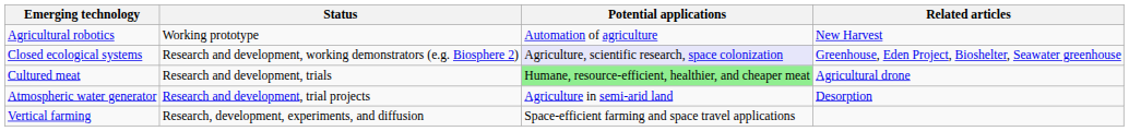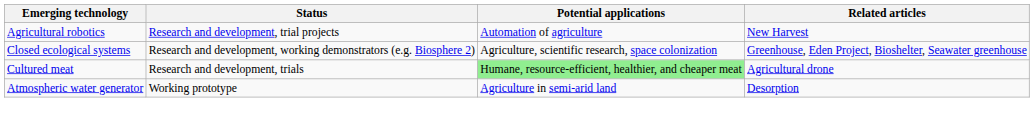Agricultural robotics | Status: Working prototype -> Research and development, trial projects
Closed ecological systems | Potential applications: lavender background -> no background
Atmospheric water generator | Status: Research and development, trial projects -> Working prototype
- row: Vertical farming | Research, development, experiments, and diffusion | Space-efficient farming and space travel applications
